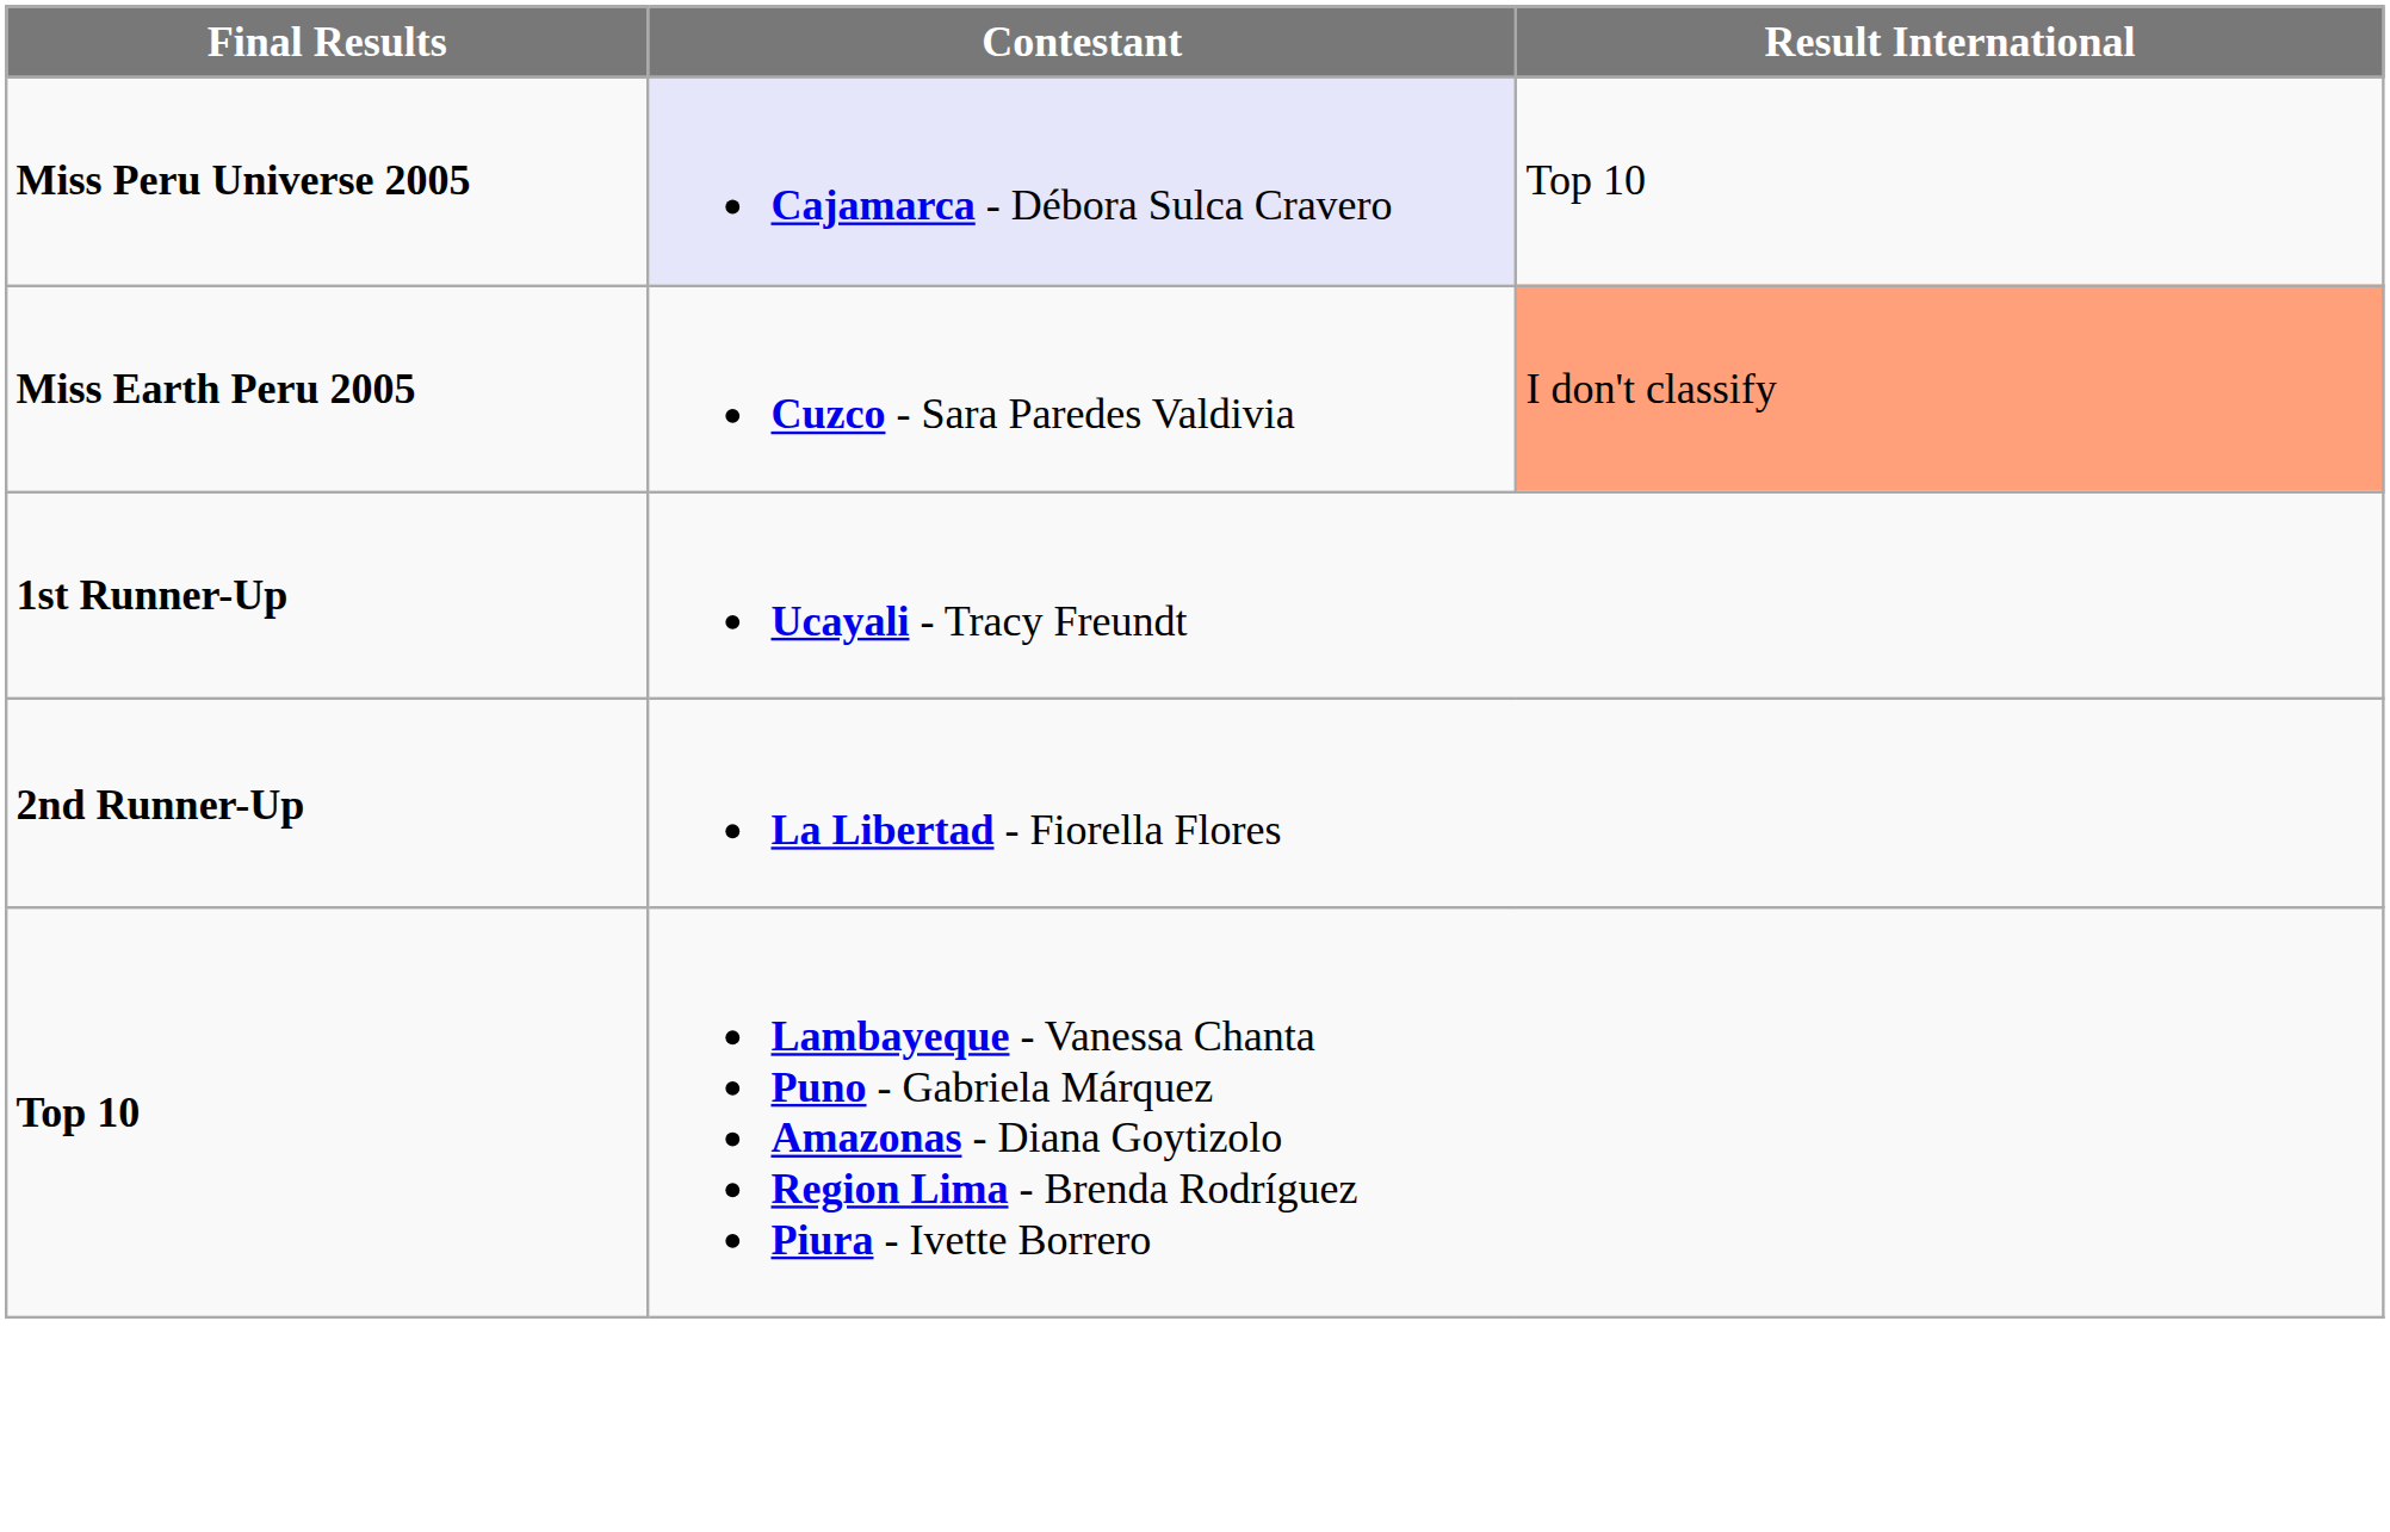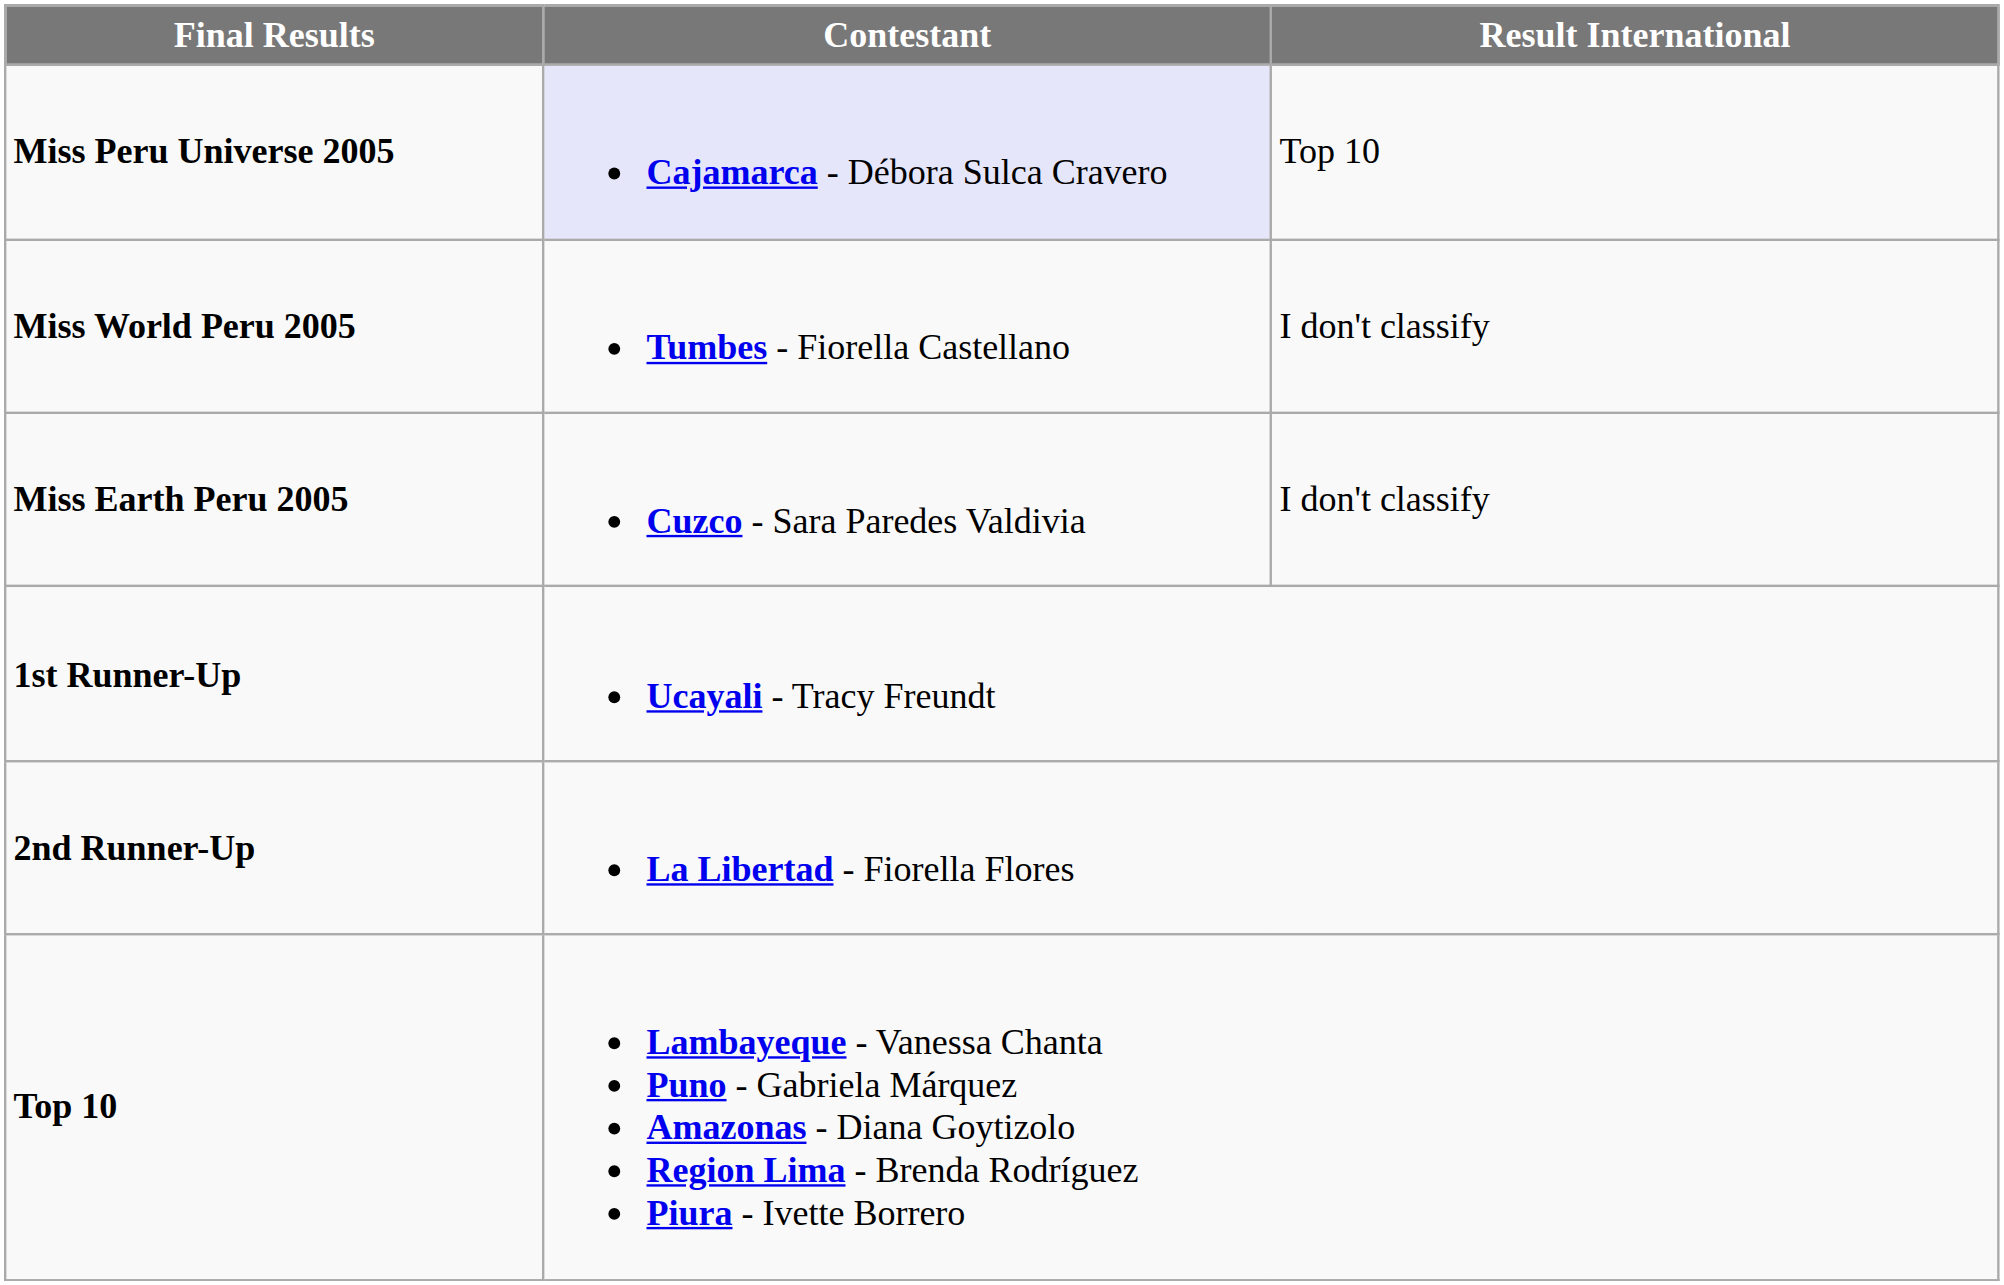+ row: Miss World Peru 2005 | Tumbes - Fiorella Castellano | I don't classify
Miss Earth Peru 2005 | Result International: lightsalmon background -> no background
